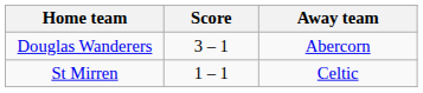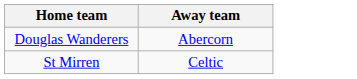- column: Score | 3 – 1 | 1 – 1
